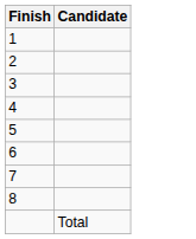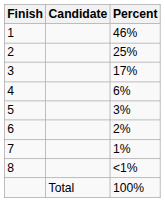+ column: Percent | 46% | 25% | 17% | 6% | 3% | 2% | 1% | <1% | 100%
